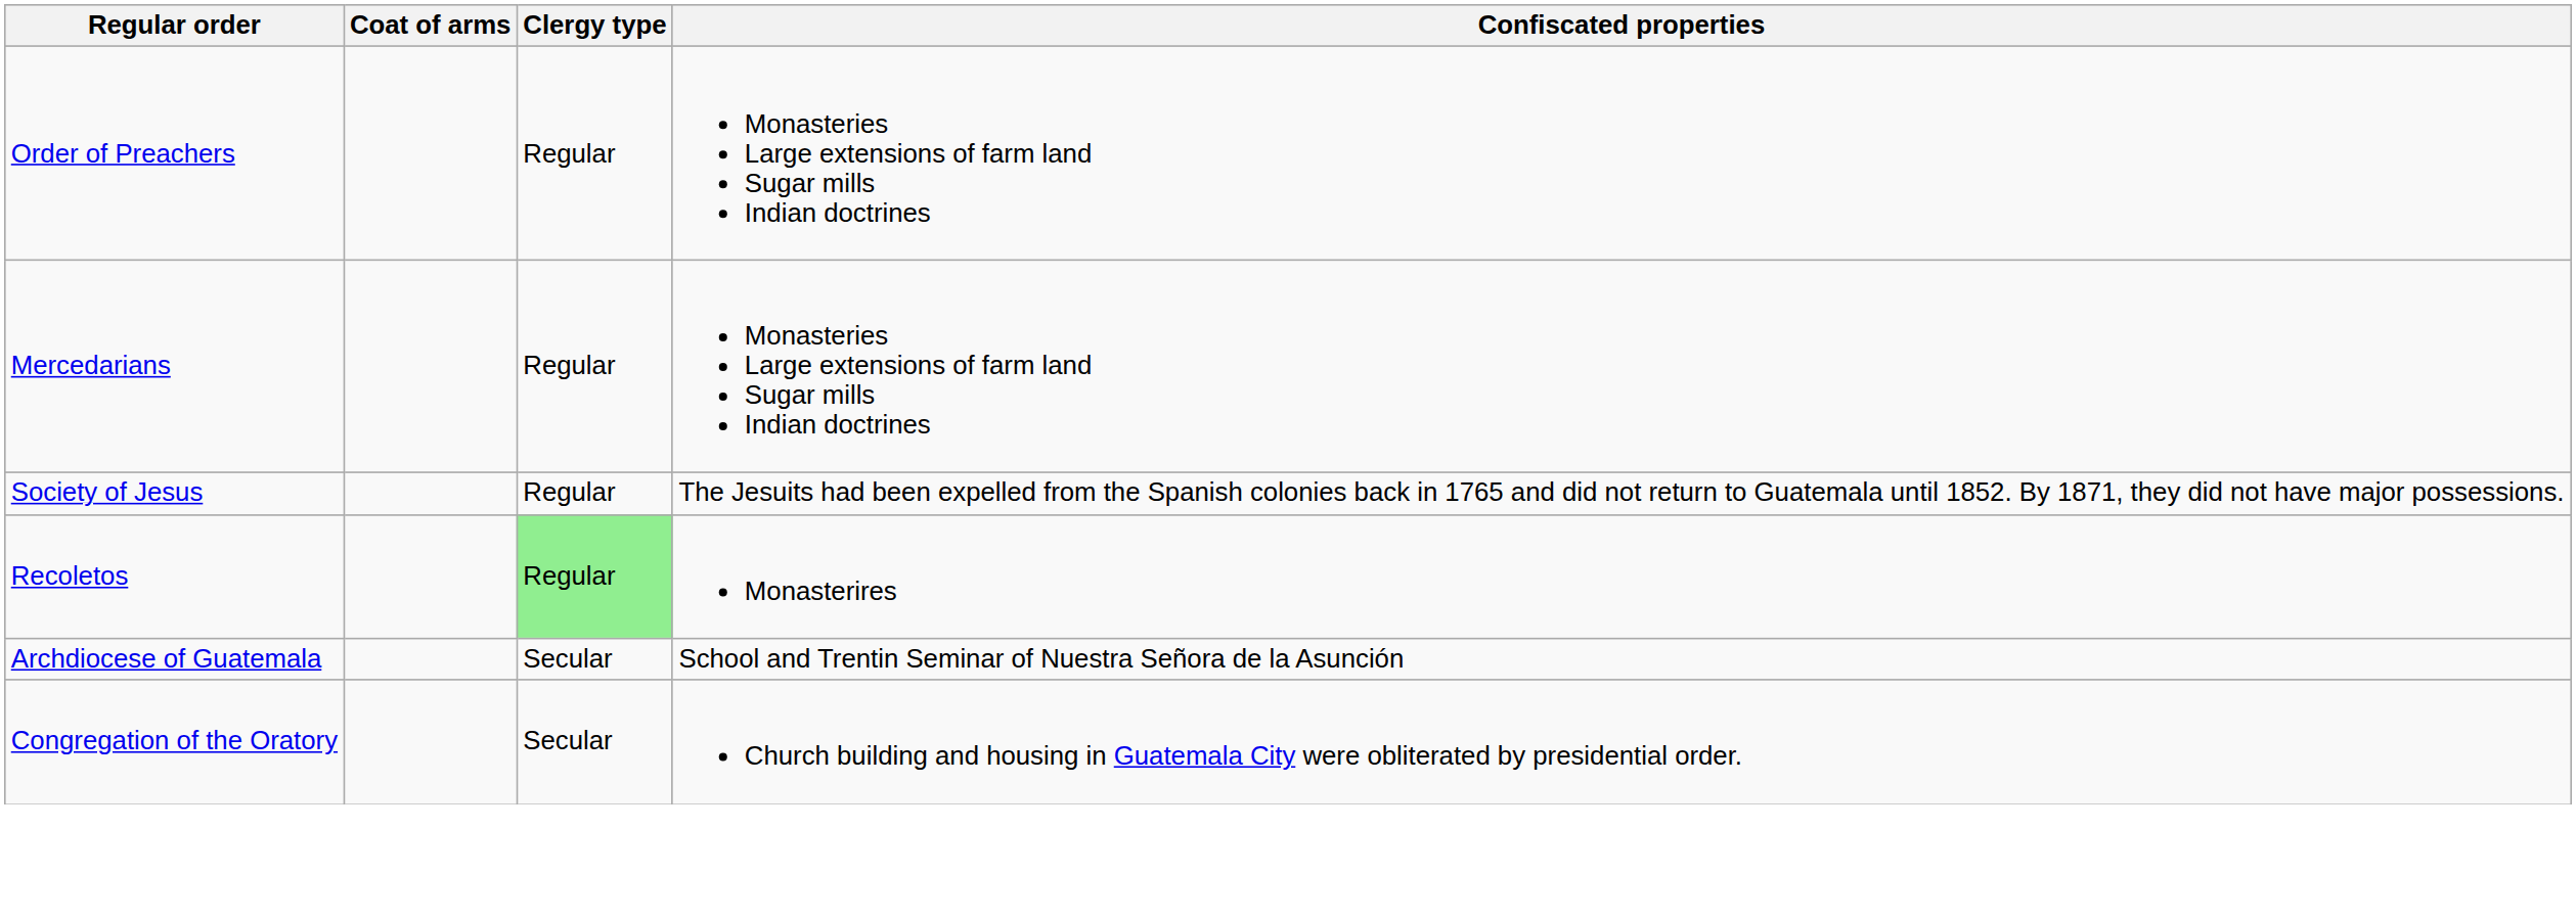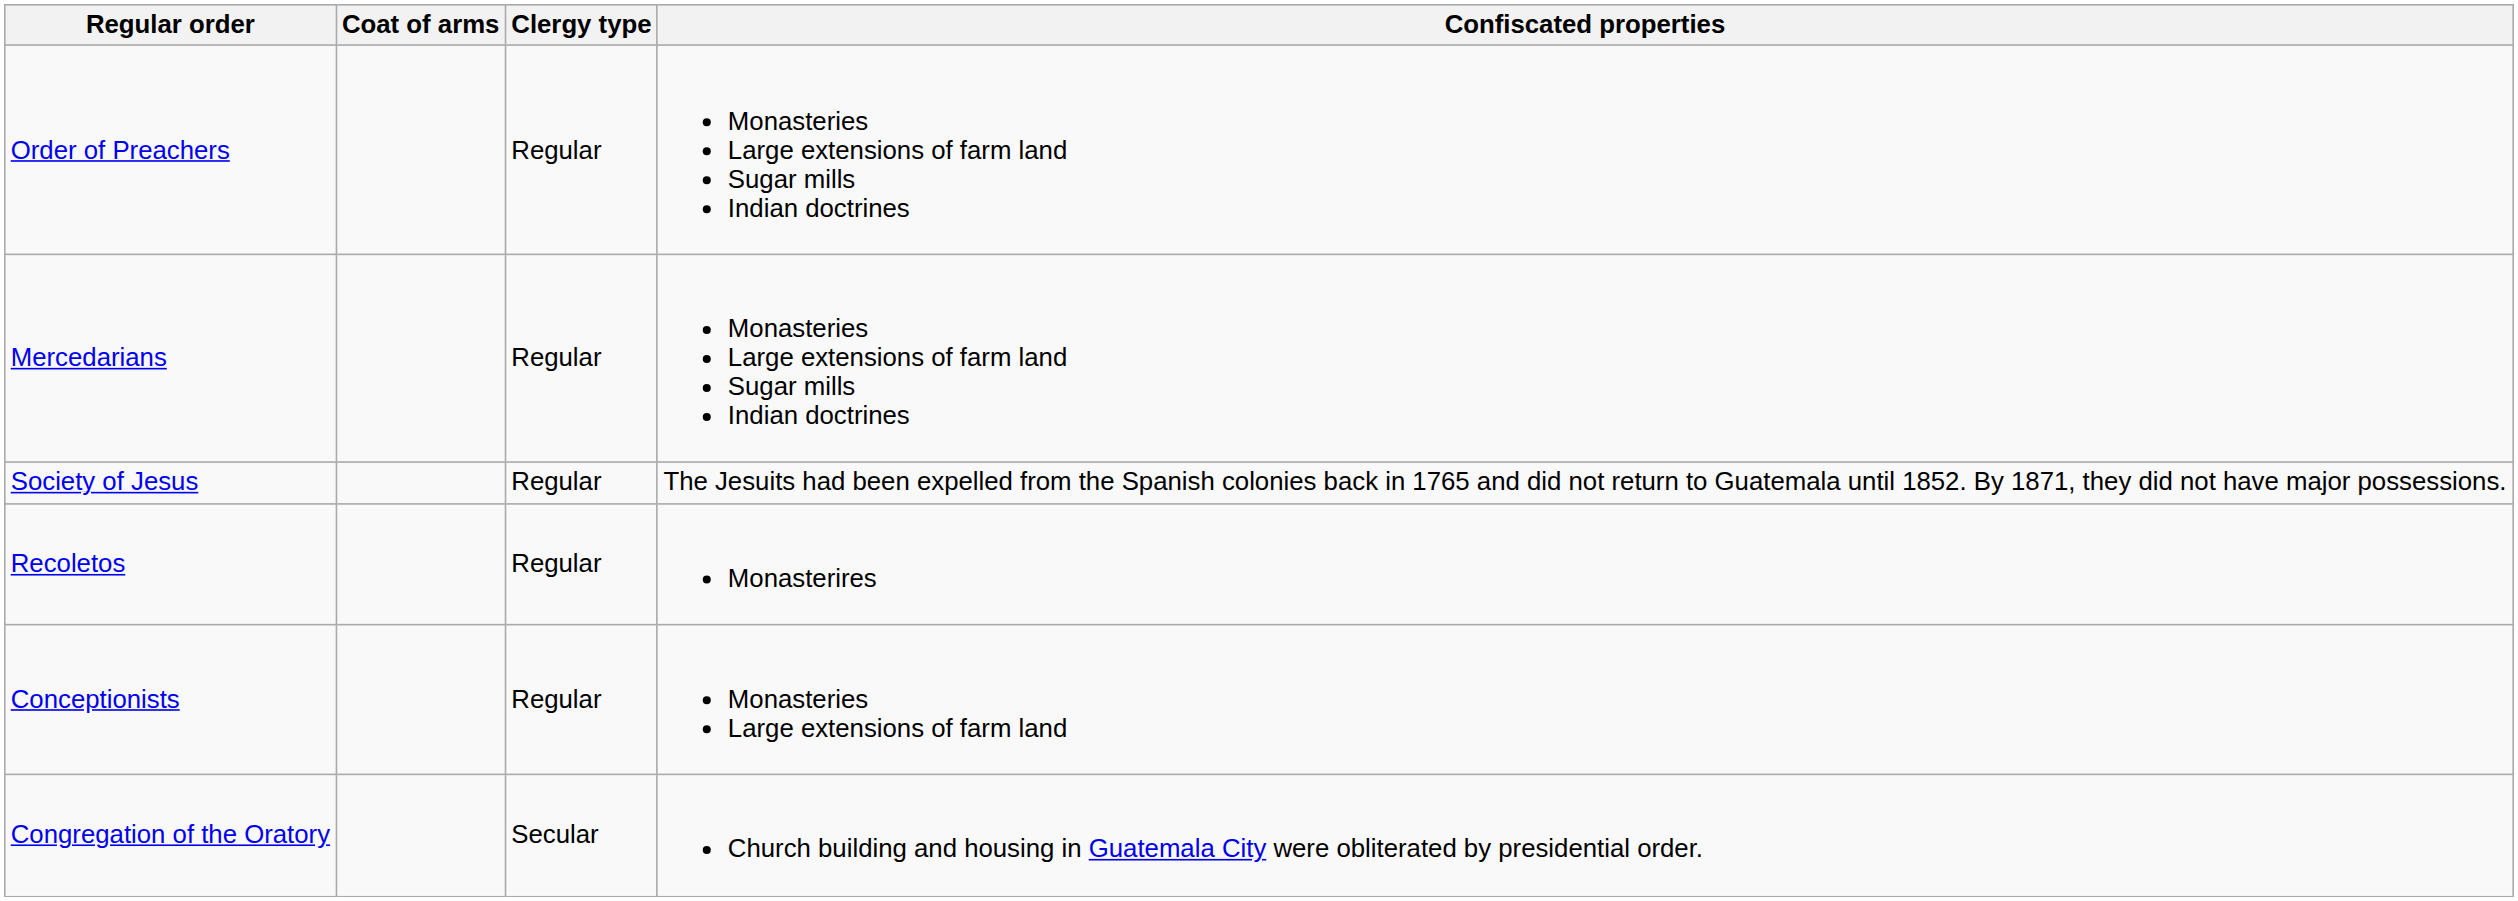Recoletos | Clergy type: lightgreen background -> no background
+ row: Conceptionists | Regular | Monasteries Large extensions of farm land
- row: Archdiocese of Guatemala | Secular | School and Trentin Seminar of Nuestra Señora de la Asunción
